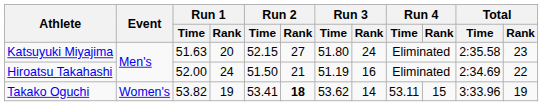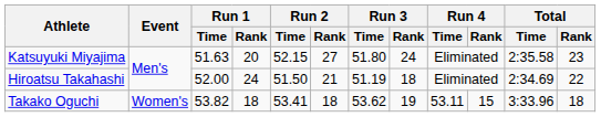Hiroatsu Takahashi | Run 3 / Rank: 16 -> 18
Takako Oguchi | Run 1 / Rank: 19 -> 18
Takako Oguchi | Run 2 / Rank: bold -> normal
Takako Oguchi | Run 3 / Rank: 14 -> 19
Takako Oguchi | Total / Rank: 19 -> 18
